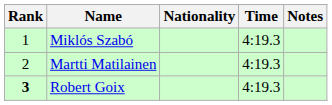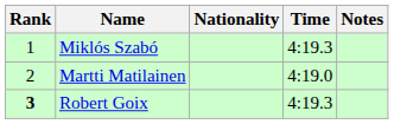Martti Matilainen | Time: 4:19.3 -> 4:19.0
